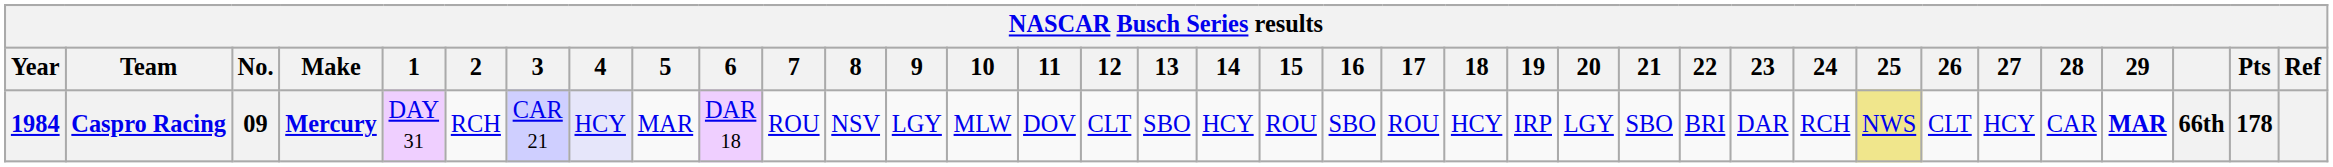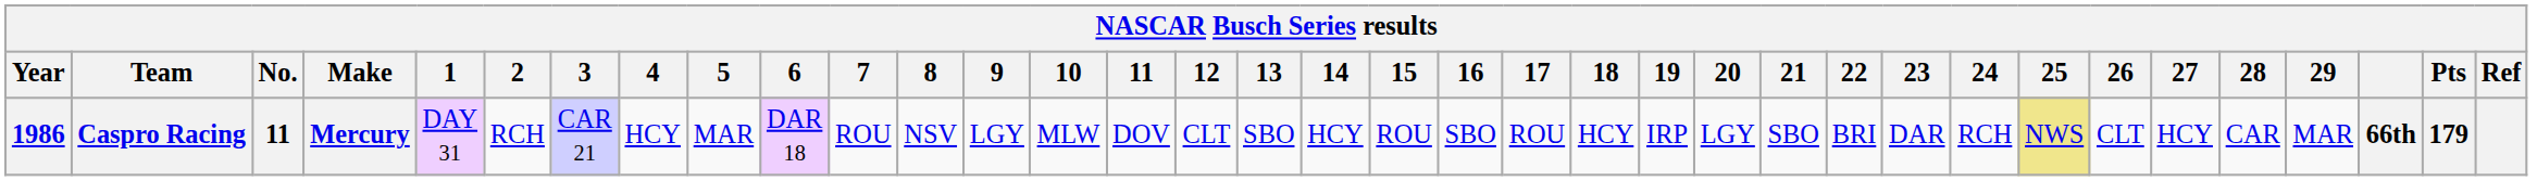Caspro Racing | Year: 1984 -> 1986
Caspro Racing | No.: 09 -> 11
Caspro Racing | 4: lavender background -> no background
Caspro Racing | 29: bold -> normal
Caspro Racing | Pts: 178 -> 179
